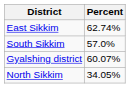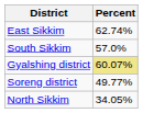Gyalshing district | Percent: no background -> khaki background
+ row: Soreng district | 49.77%
